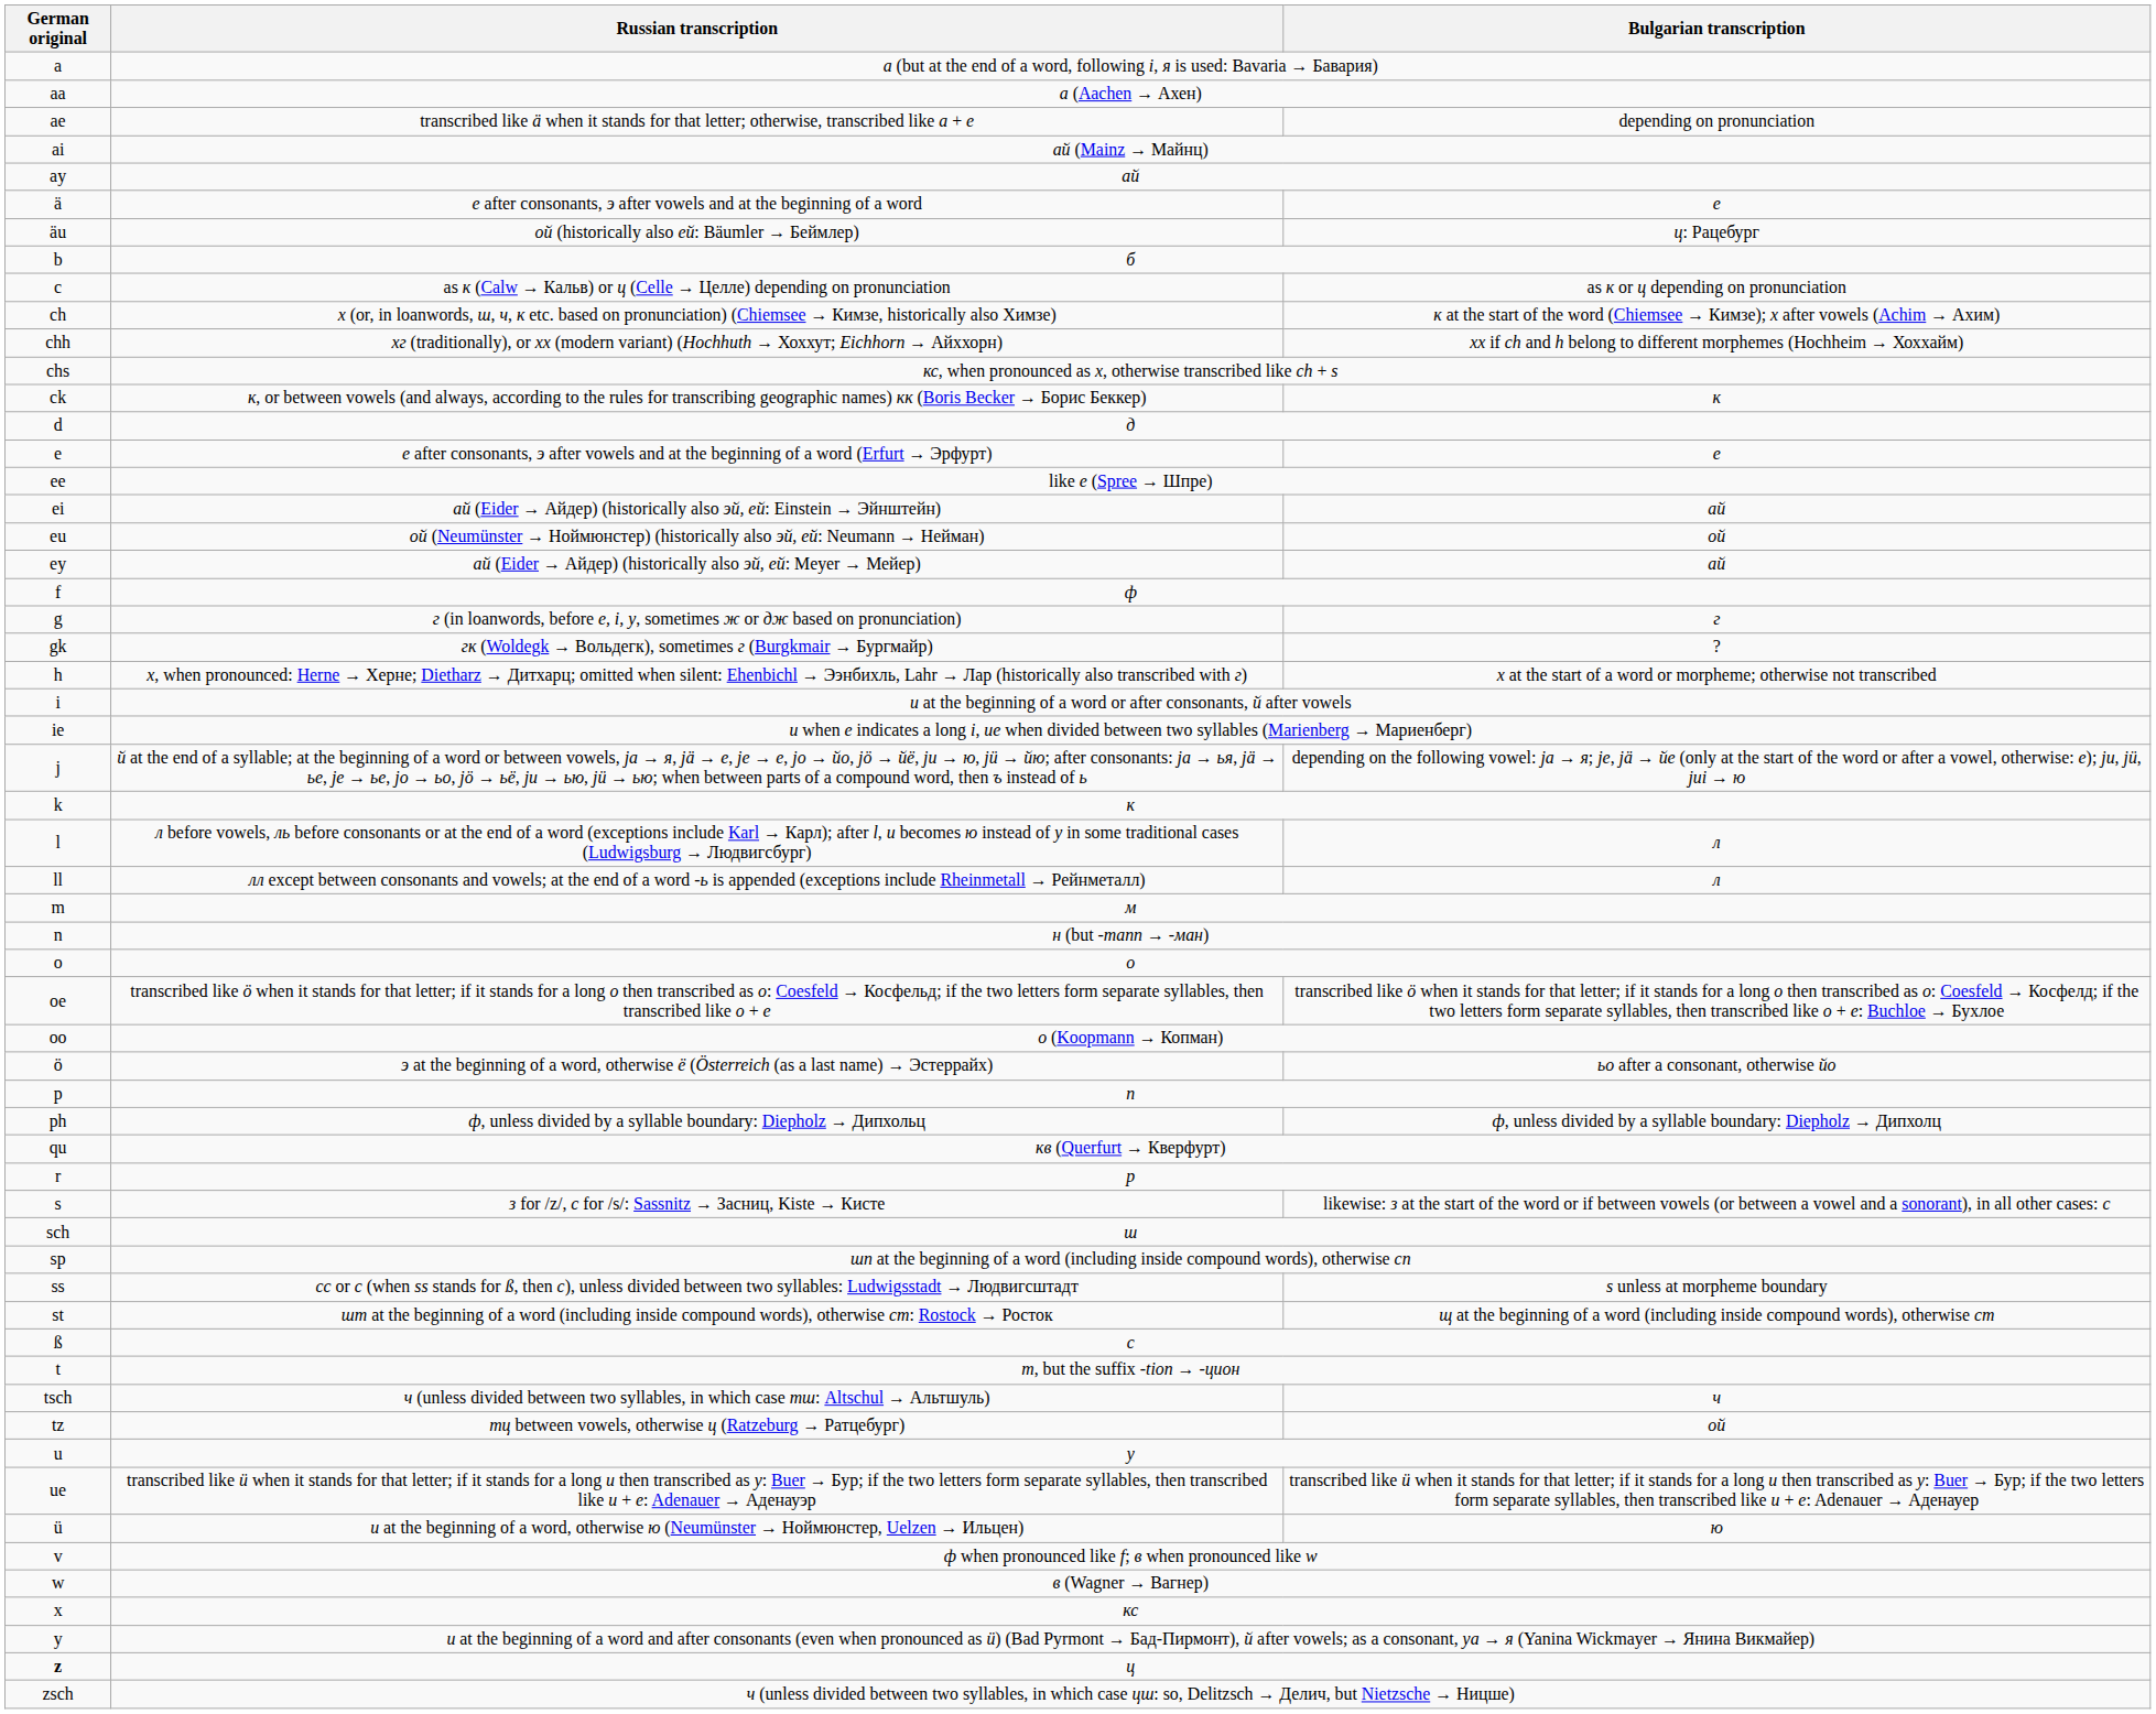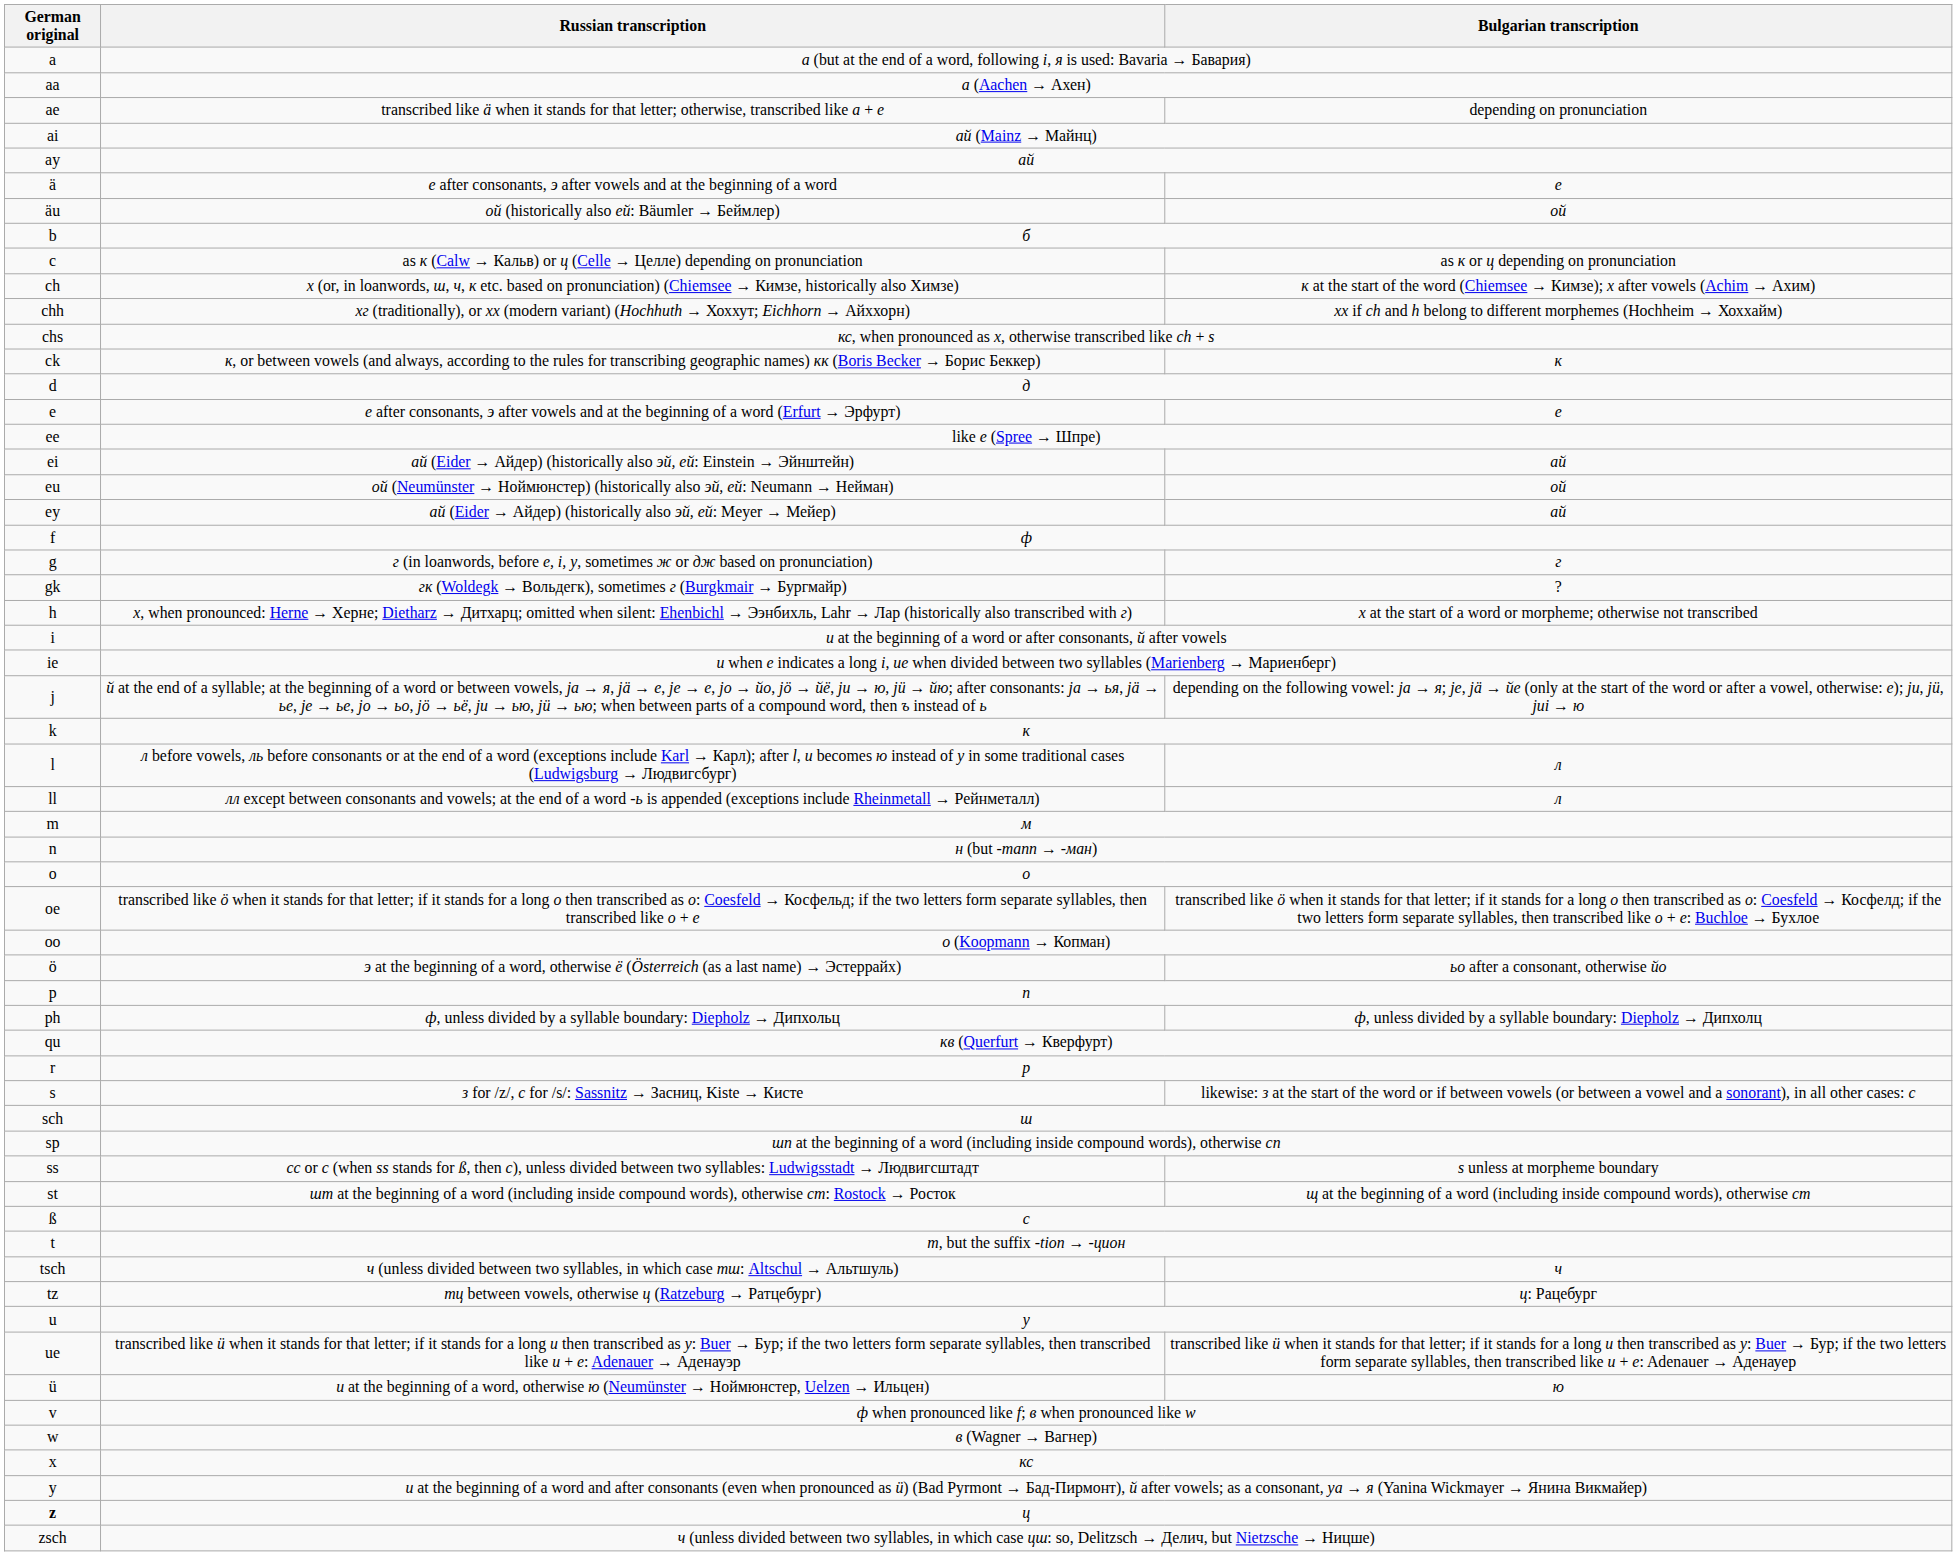ой (historically also ей: Bäumler → Беймлер) | Bulgarian transcription: ц: Рацебург -> ой
тц between vowels, otherwise ц (Ratzeburg → Ратцебург) | Bulgarian transcription: ой -> ц: Рацебург
